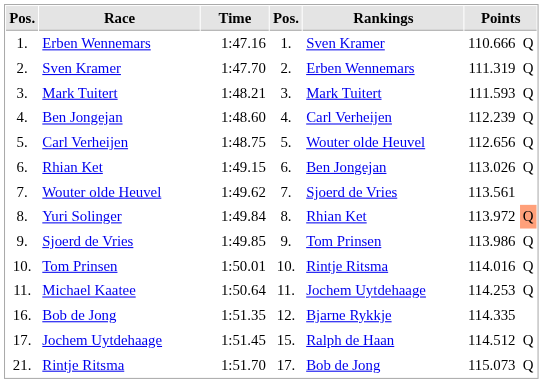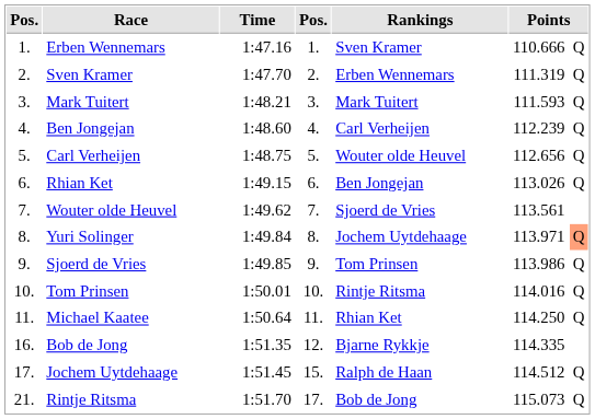Yuri Solinger | Rankings: Rhian Ket -> Jochem Uytdehaage
Yuri Solinger | column 6: 113.972 -> 113.971
Michael Kaatee | Rankings: Jochem Uytdehaage -> Rhian Ket
Michael Kaatee | column 6: 114.253 -> 114.250
